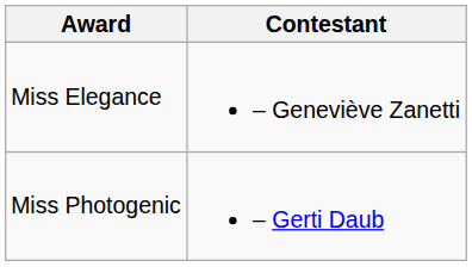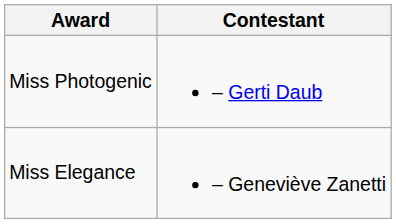rows swapped: Miss Elegance <-> Miss Photogenic
